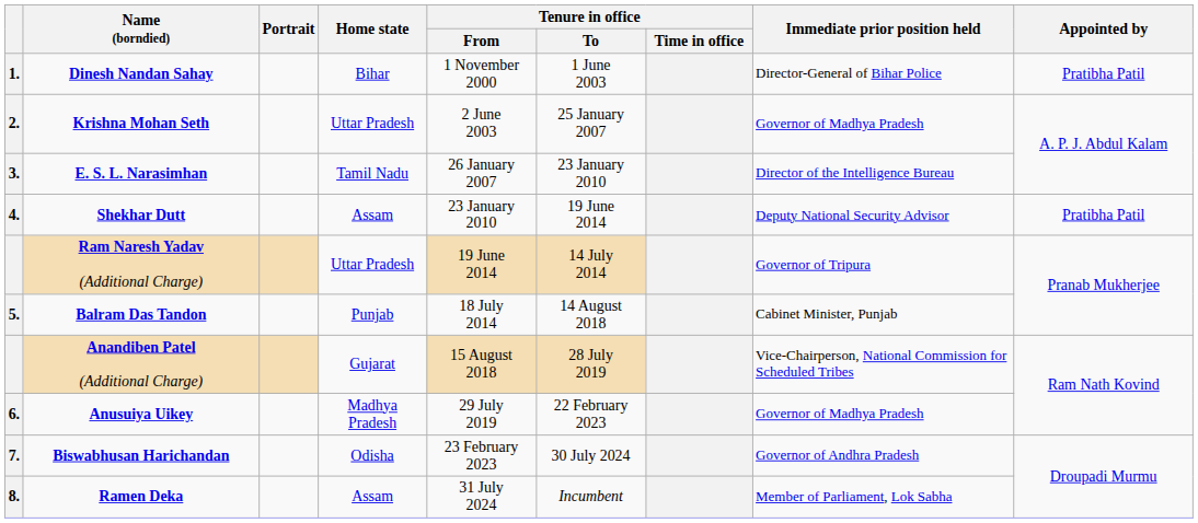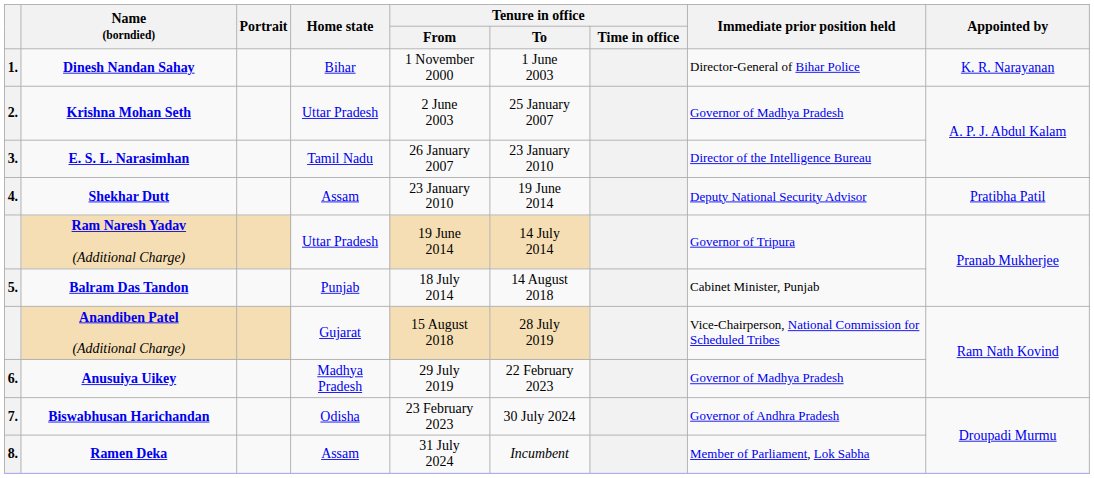Dinesh Nandan Sahay | Appointed by: Pratibha Patil -> K. R. Narayanan
